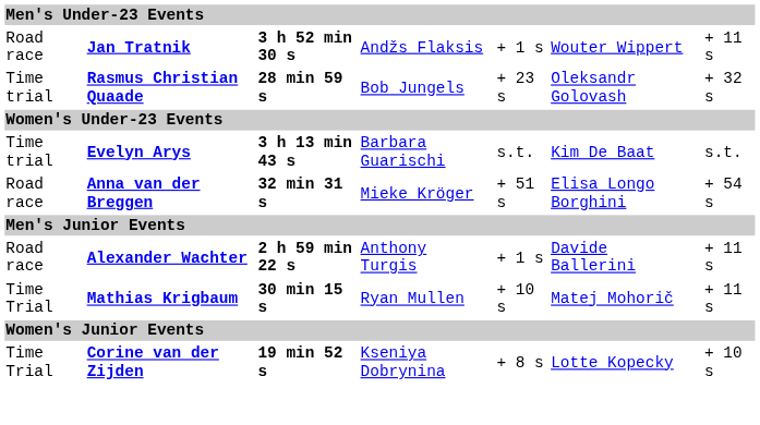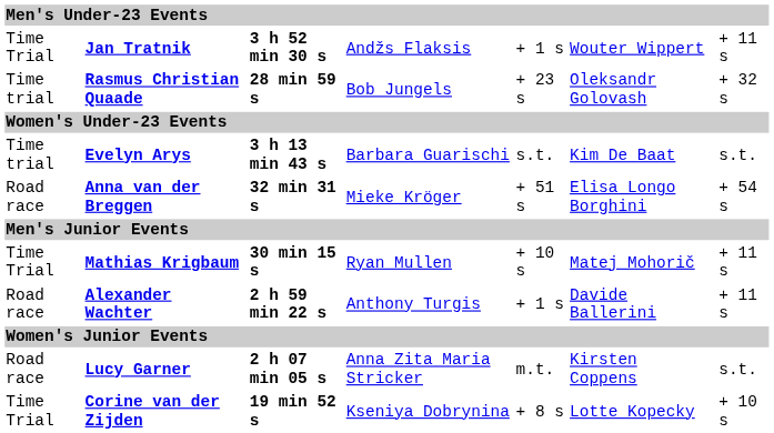Jan Tratnik | column 1: Road race -> Time Trial
rows swapped: Alexander Wachter <-> Mathias Krigbaum
+ row: Road race | Lucy Garner | 2 h 07 min 05 s | Anna Zita Maria Stricker | m.t. | Kirsten Coppens | s.t.
